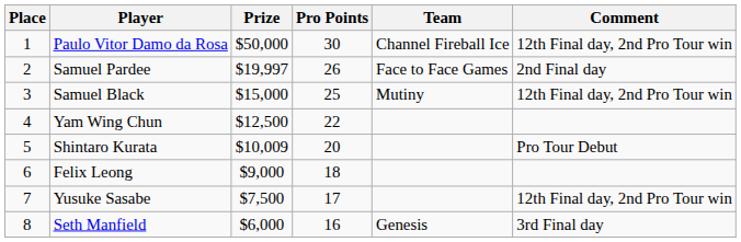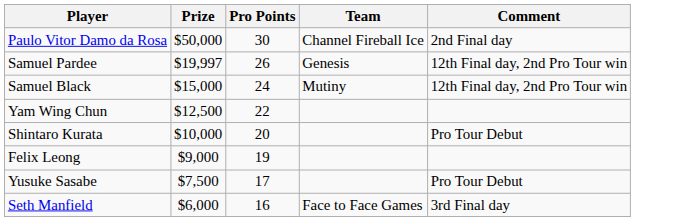- column: Place | 1 | 2 | 3 | 4 | 5 | 6 | 7 | 8
Paulo Vitor Damo da Rosa | Comment: 12th Final day, 2nd Pro Tour win -> 2nd Final day
Samuel Pardee | Team: Face to Face Games -> Genesis
Samuel Pardee | Comment: 2nd Final day -> 12th Final day, 2nd Pro Tour win
Samuel Black | Pro Points: 25 -> 24
Shintaro Kurata | Prize: $10,009 -> $10,000
Felix Leong | Pro Points: 18 -> 19
Yusuke Sasabe | Comment: 12th Final day, 2nd Pro Tour win -> Pro Tour Debut
Seth Manfield | Team: Genesis -> Face to Face Games
